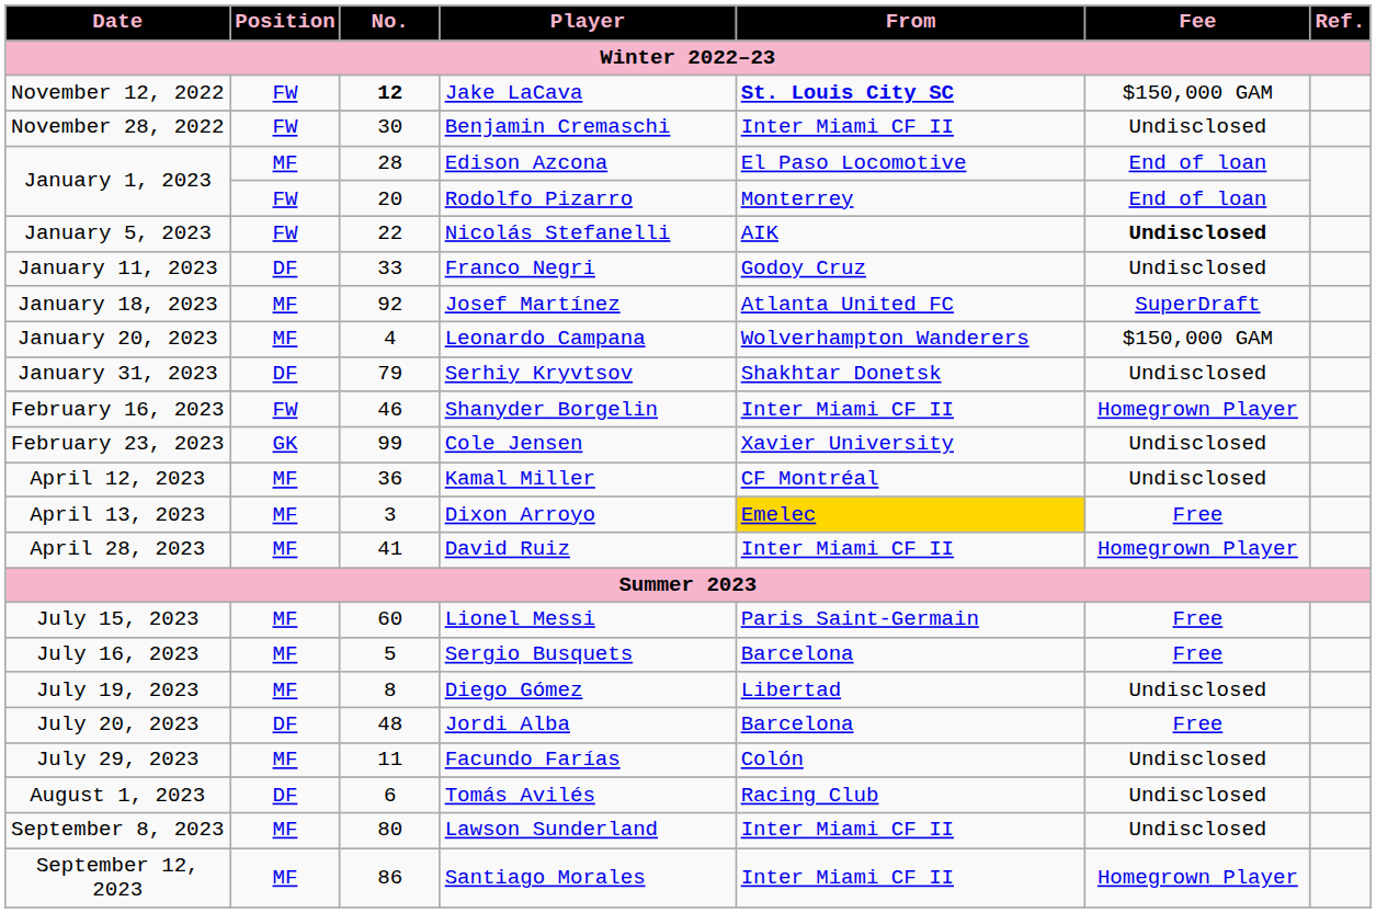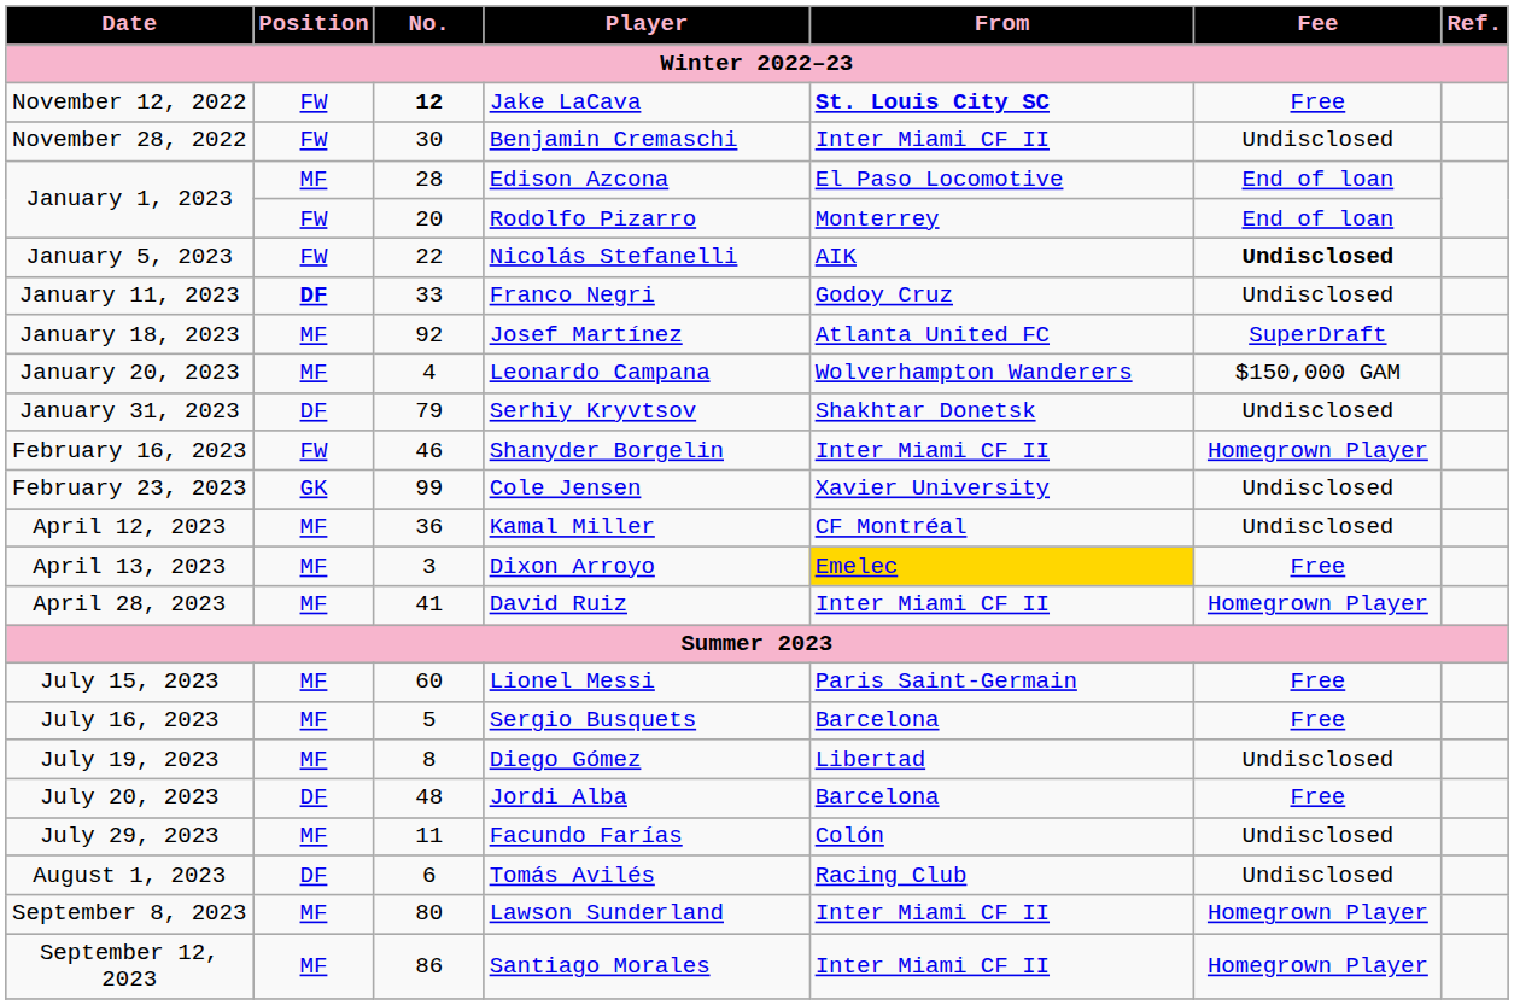Jake LaCava | Fee: $150,000 GAM -> Free
Franco Negri | Position: normal -> bold
Lawson Sunderland | Fee: Undisclosed -> Homegrown Player
